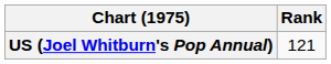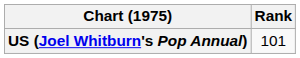US (Joel Whitburn's Pop Annual) | Rank: 121 -> 101
